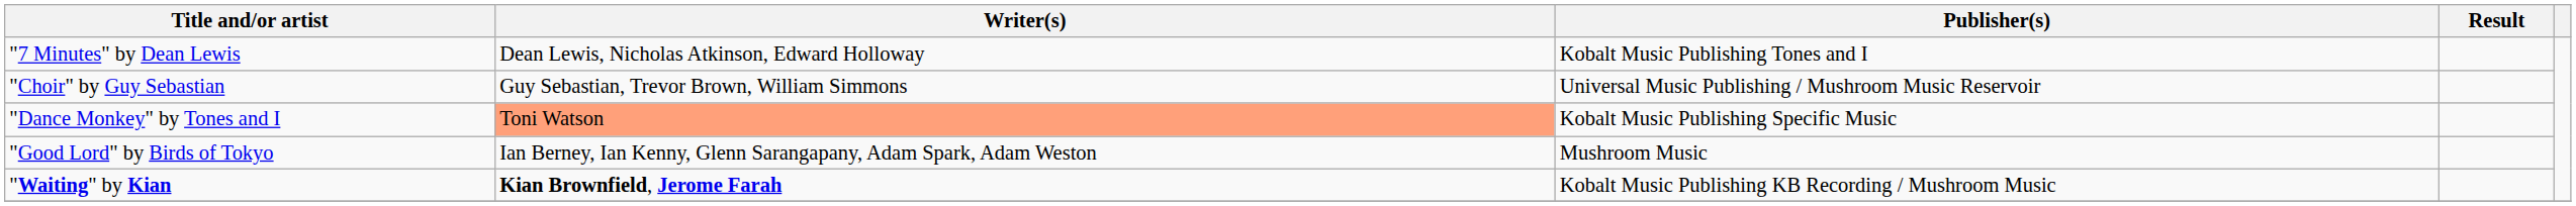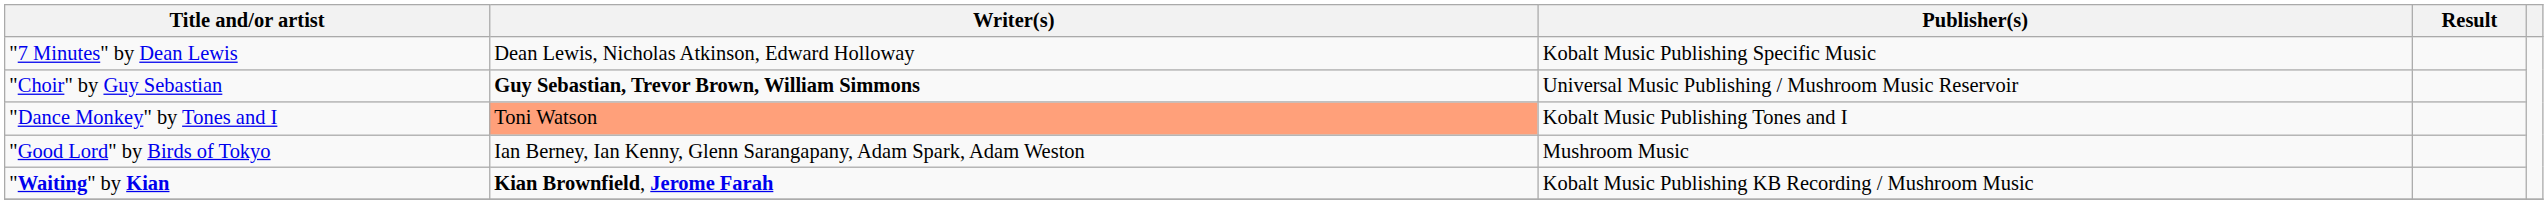"7 Minutes" by Dean Lewis | Publisher(s): Kobalt Music Publishing Tones and I -> Kobalt Music Publishing Specific Music
"Choir" by Guy Sebastian | Writer(s): normal -> bold
"Dance Monkey" by Tones and I | Publisher(s): Kobalt Music Publishing Specific Music -> Kobalt Music Publishing Tones and I
